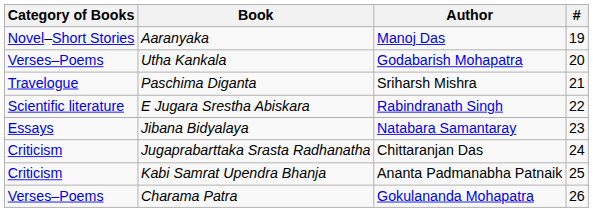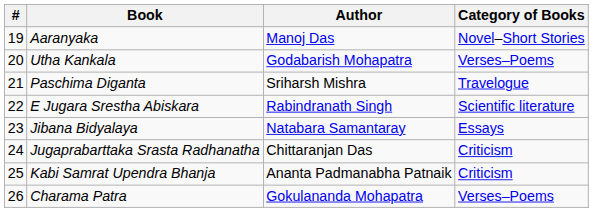columns swapped: # <-> Category of Books
